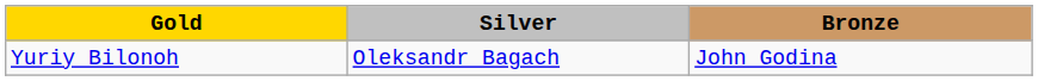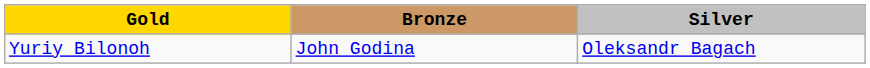columns swapped: Silver <-> Bronze
